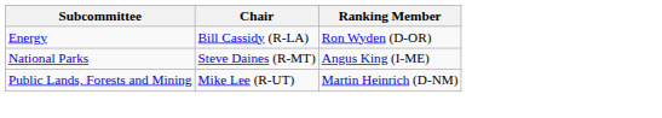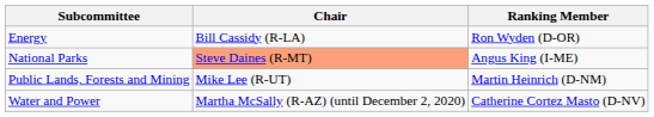National Parks | Chair: no background -> lightsalmon background
+ row: Water and Power | Martha McSally (R-AZ) (until December 2, 2020) | Catherine Cortez Masto (D-NV)
